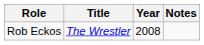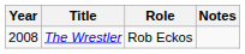columns swapped: Year <-> Role
